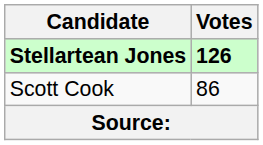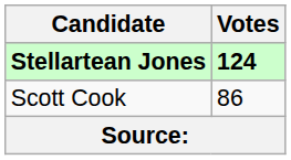Stellartean Jones | Votes: 126 -> 124
